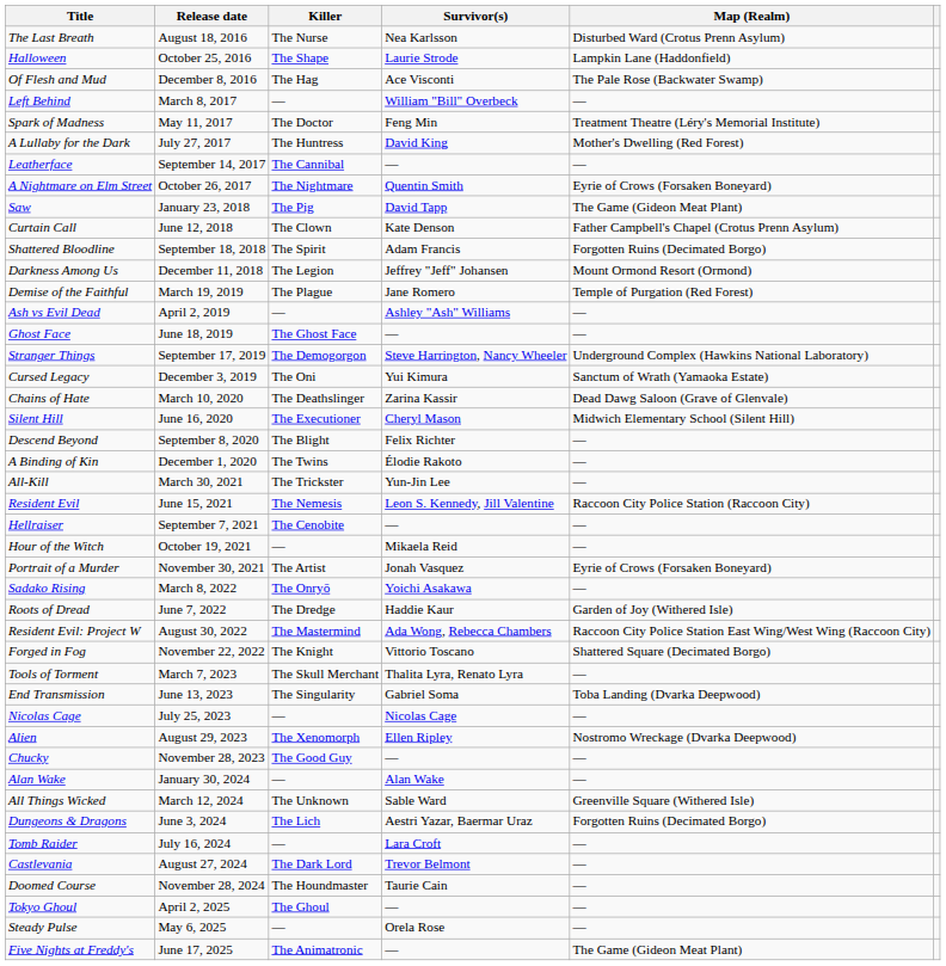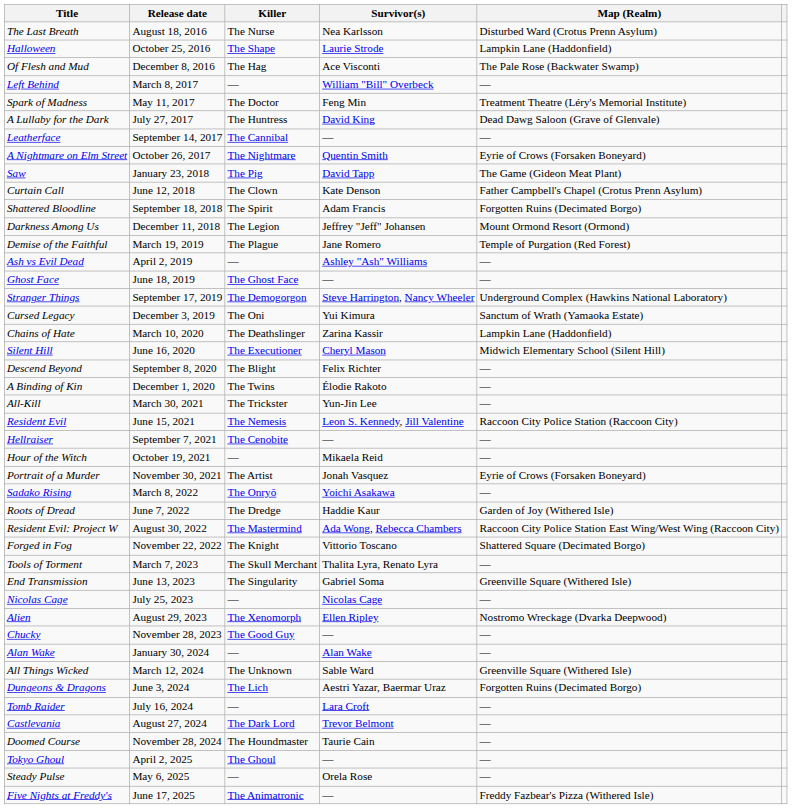A Lullaby for the Dark | Map (Realm): Mother's Dwelling (Red Forest) -> Dead Dawg Saloon (Grave of Glenvale)
Chains of Hate | Map (Realm): Dead Dawg Saloon (Grave of Glenvale) -> Lampkin Lane (Haddonfield)
End Transmission | Map (Realm): Toba Landing (Dvarka Deepwood) -> Greenville Square (Withered Isle)
Five Nights at Freddy's | Map (Realm): The Game (Gideon Meat Plant) -> Freddy Fazbear's Pizza (Withered Isle)
